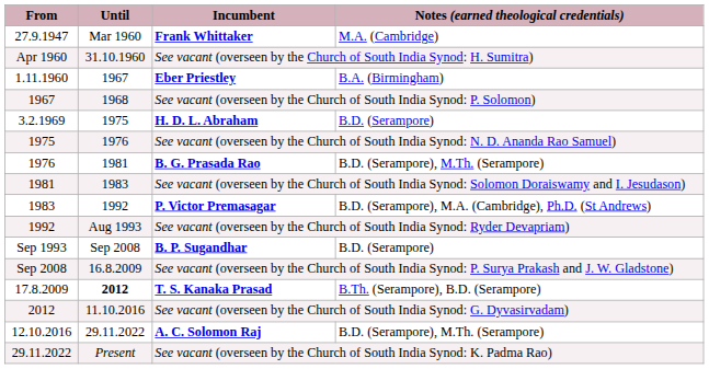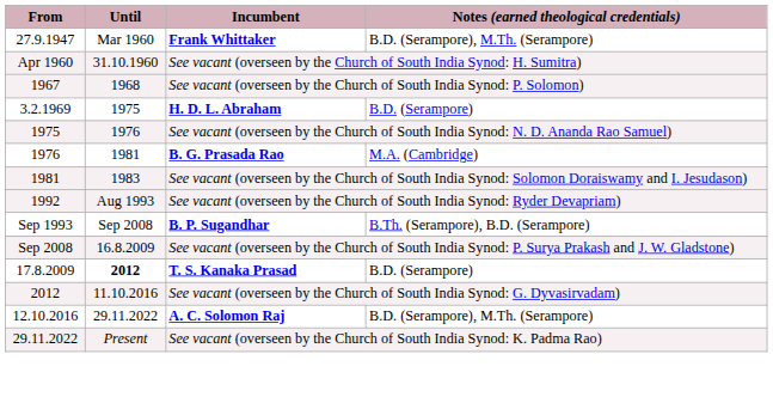Frank Whittaker | Notes (earned theological credentials): M.A. (Cambridge) -> B.D. (Serampore), M.Th. (Serampore)
- row: 1.11.1960 | 1967 | Eber Priestley | B.A. (Birmingham)
B. G. Prasada Rao | Notes (earned theological credentials): B.D. (Serampore), M.Th. (Serampore) -> M.A. (Cambridge)
- row: 1983 | 1992 | P. Victor Premasagar | B.D. (Serampore), M.A. (Cambridge), Ph.D. (St Andrews)
B. P. Sugandhar | Notes (earned theological credentials): B.D. (Serampore) -> B.Th. (Serampore), B.D. (Serampore)
T. S. Kanaka Prasad | Notes (earned theological credentials): B.Th. (Serampore), B.D. (Serampore) -> B.D. (Serampore)
